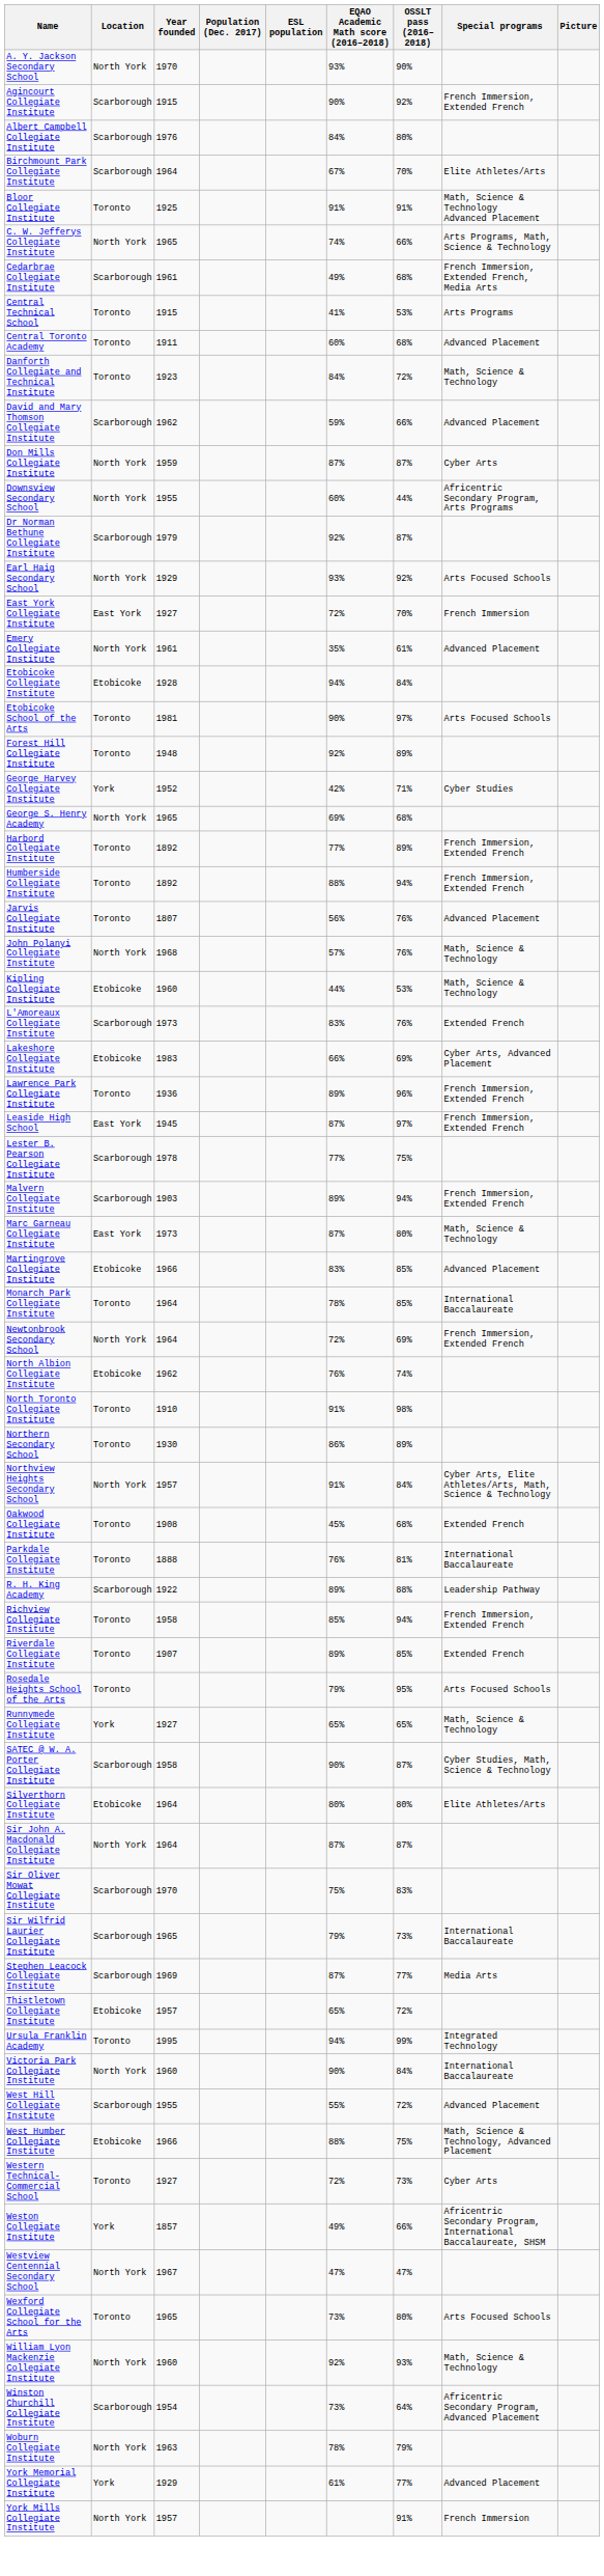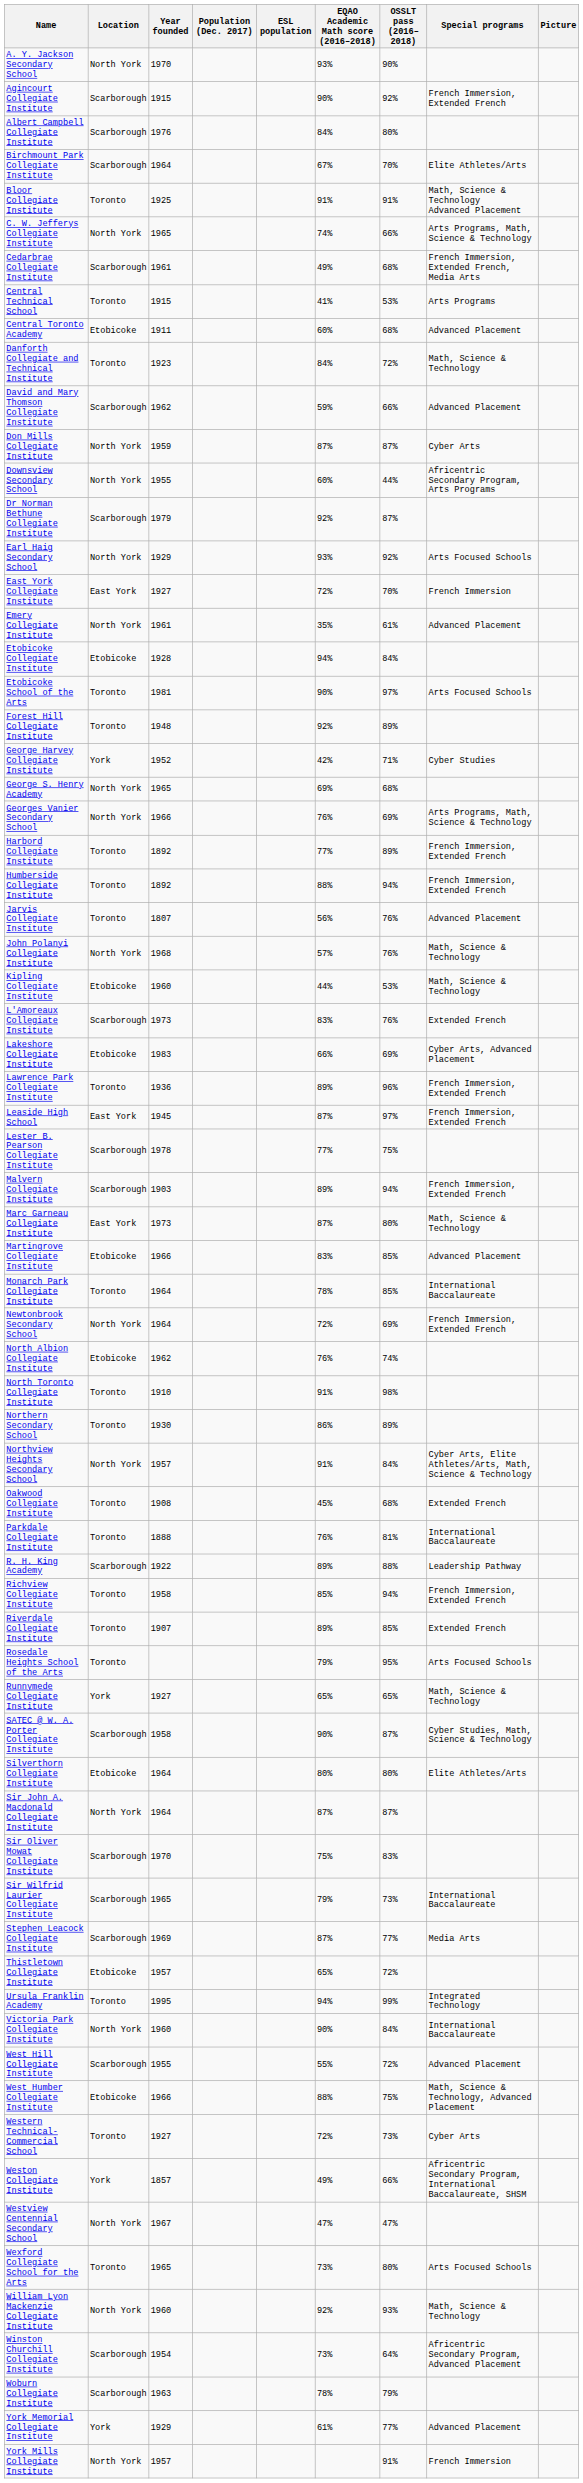Central Toronto Academy | Location: Toronto -> Etobicoke
+ row: Georges Vanier Secondary School | North York | 1966 | 76% | 69% | Arts Programs, Math, Science & Technology
Woburn Collegiate Institute | Location: North York -> Scarborough
